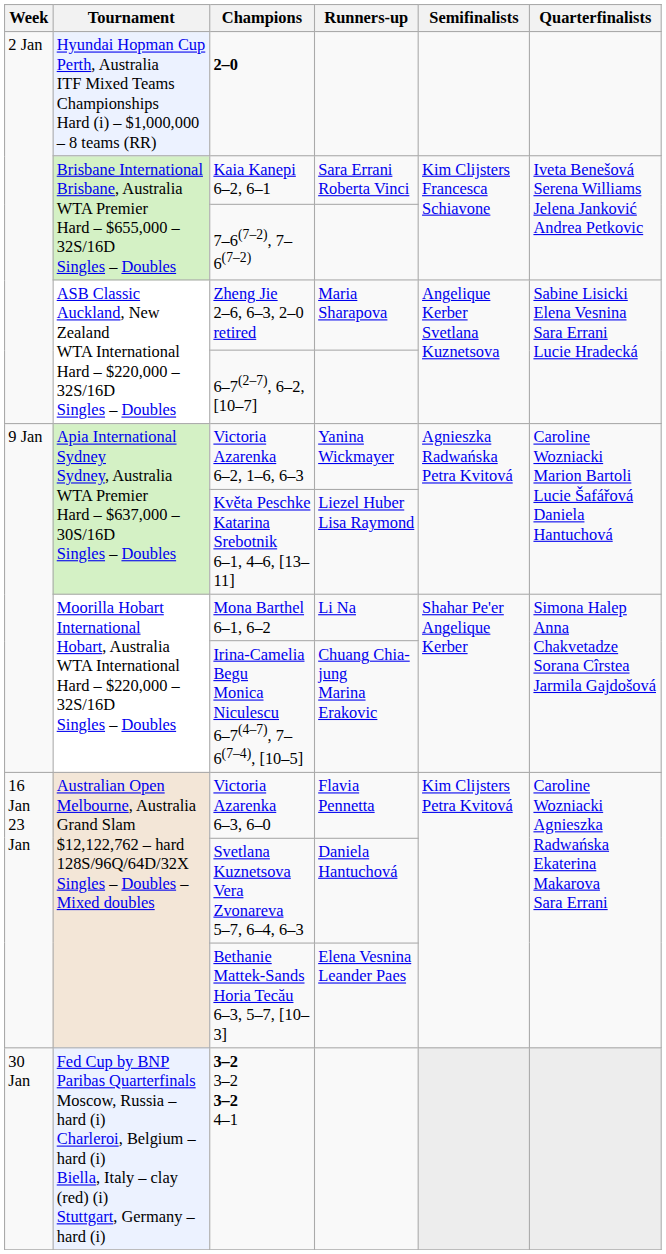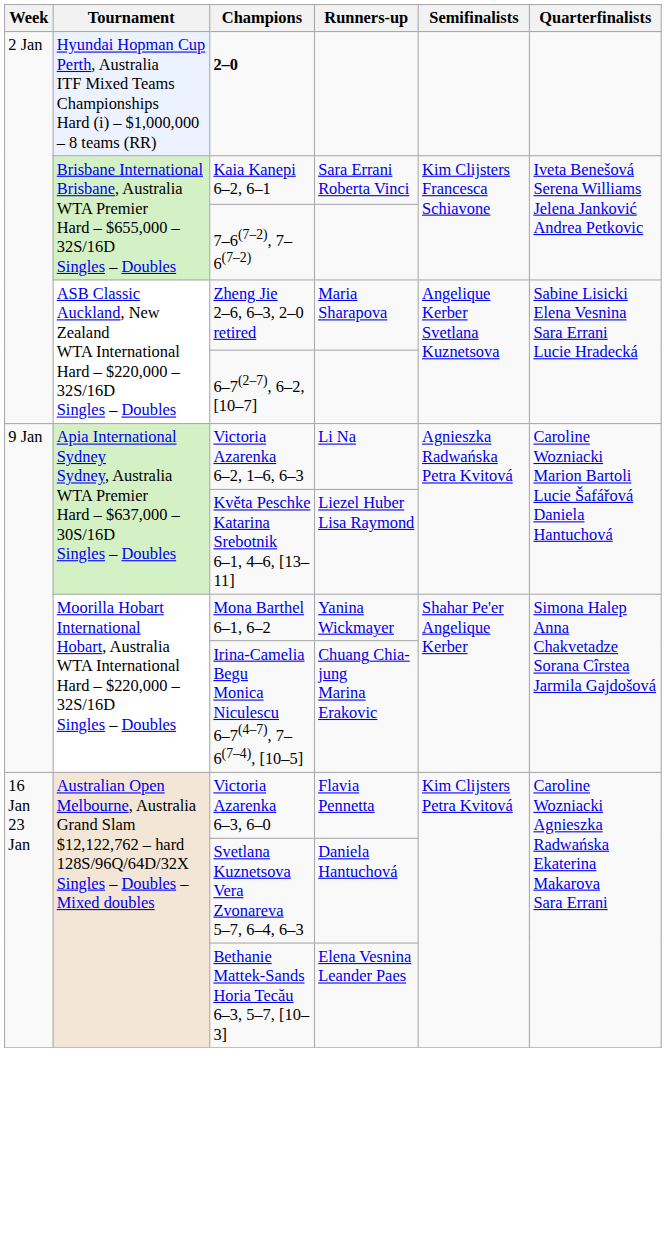Victoria Azarenka 6–2, 1–6, 6–3 | Runners-up: Yanina Wickmayer -> Li Na
Mona Barthel 6–1, 6–2 | Runners-up: Li Na -> Yanina Wickmayer
- row: 30 Jan | Fed Cup by BNP Paribas Quarterfinals Moscow, Russia – hard (i) Charleroi, Belgium – hard (i) Biella, Italy – clay (red) (i) Stuttgart, Germany – hard (i) | 3–2 3–2 3–2 4–1
